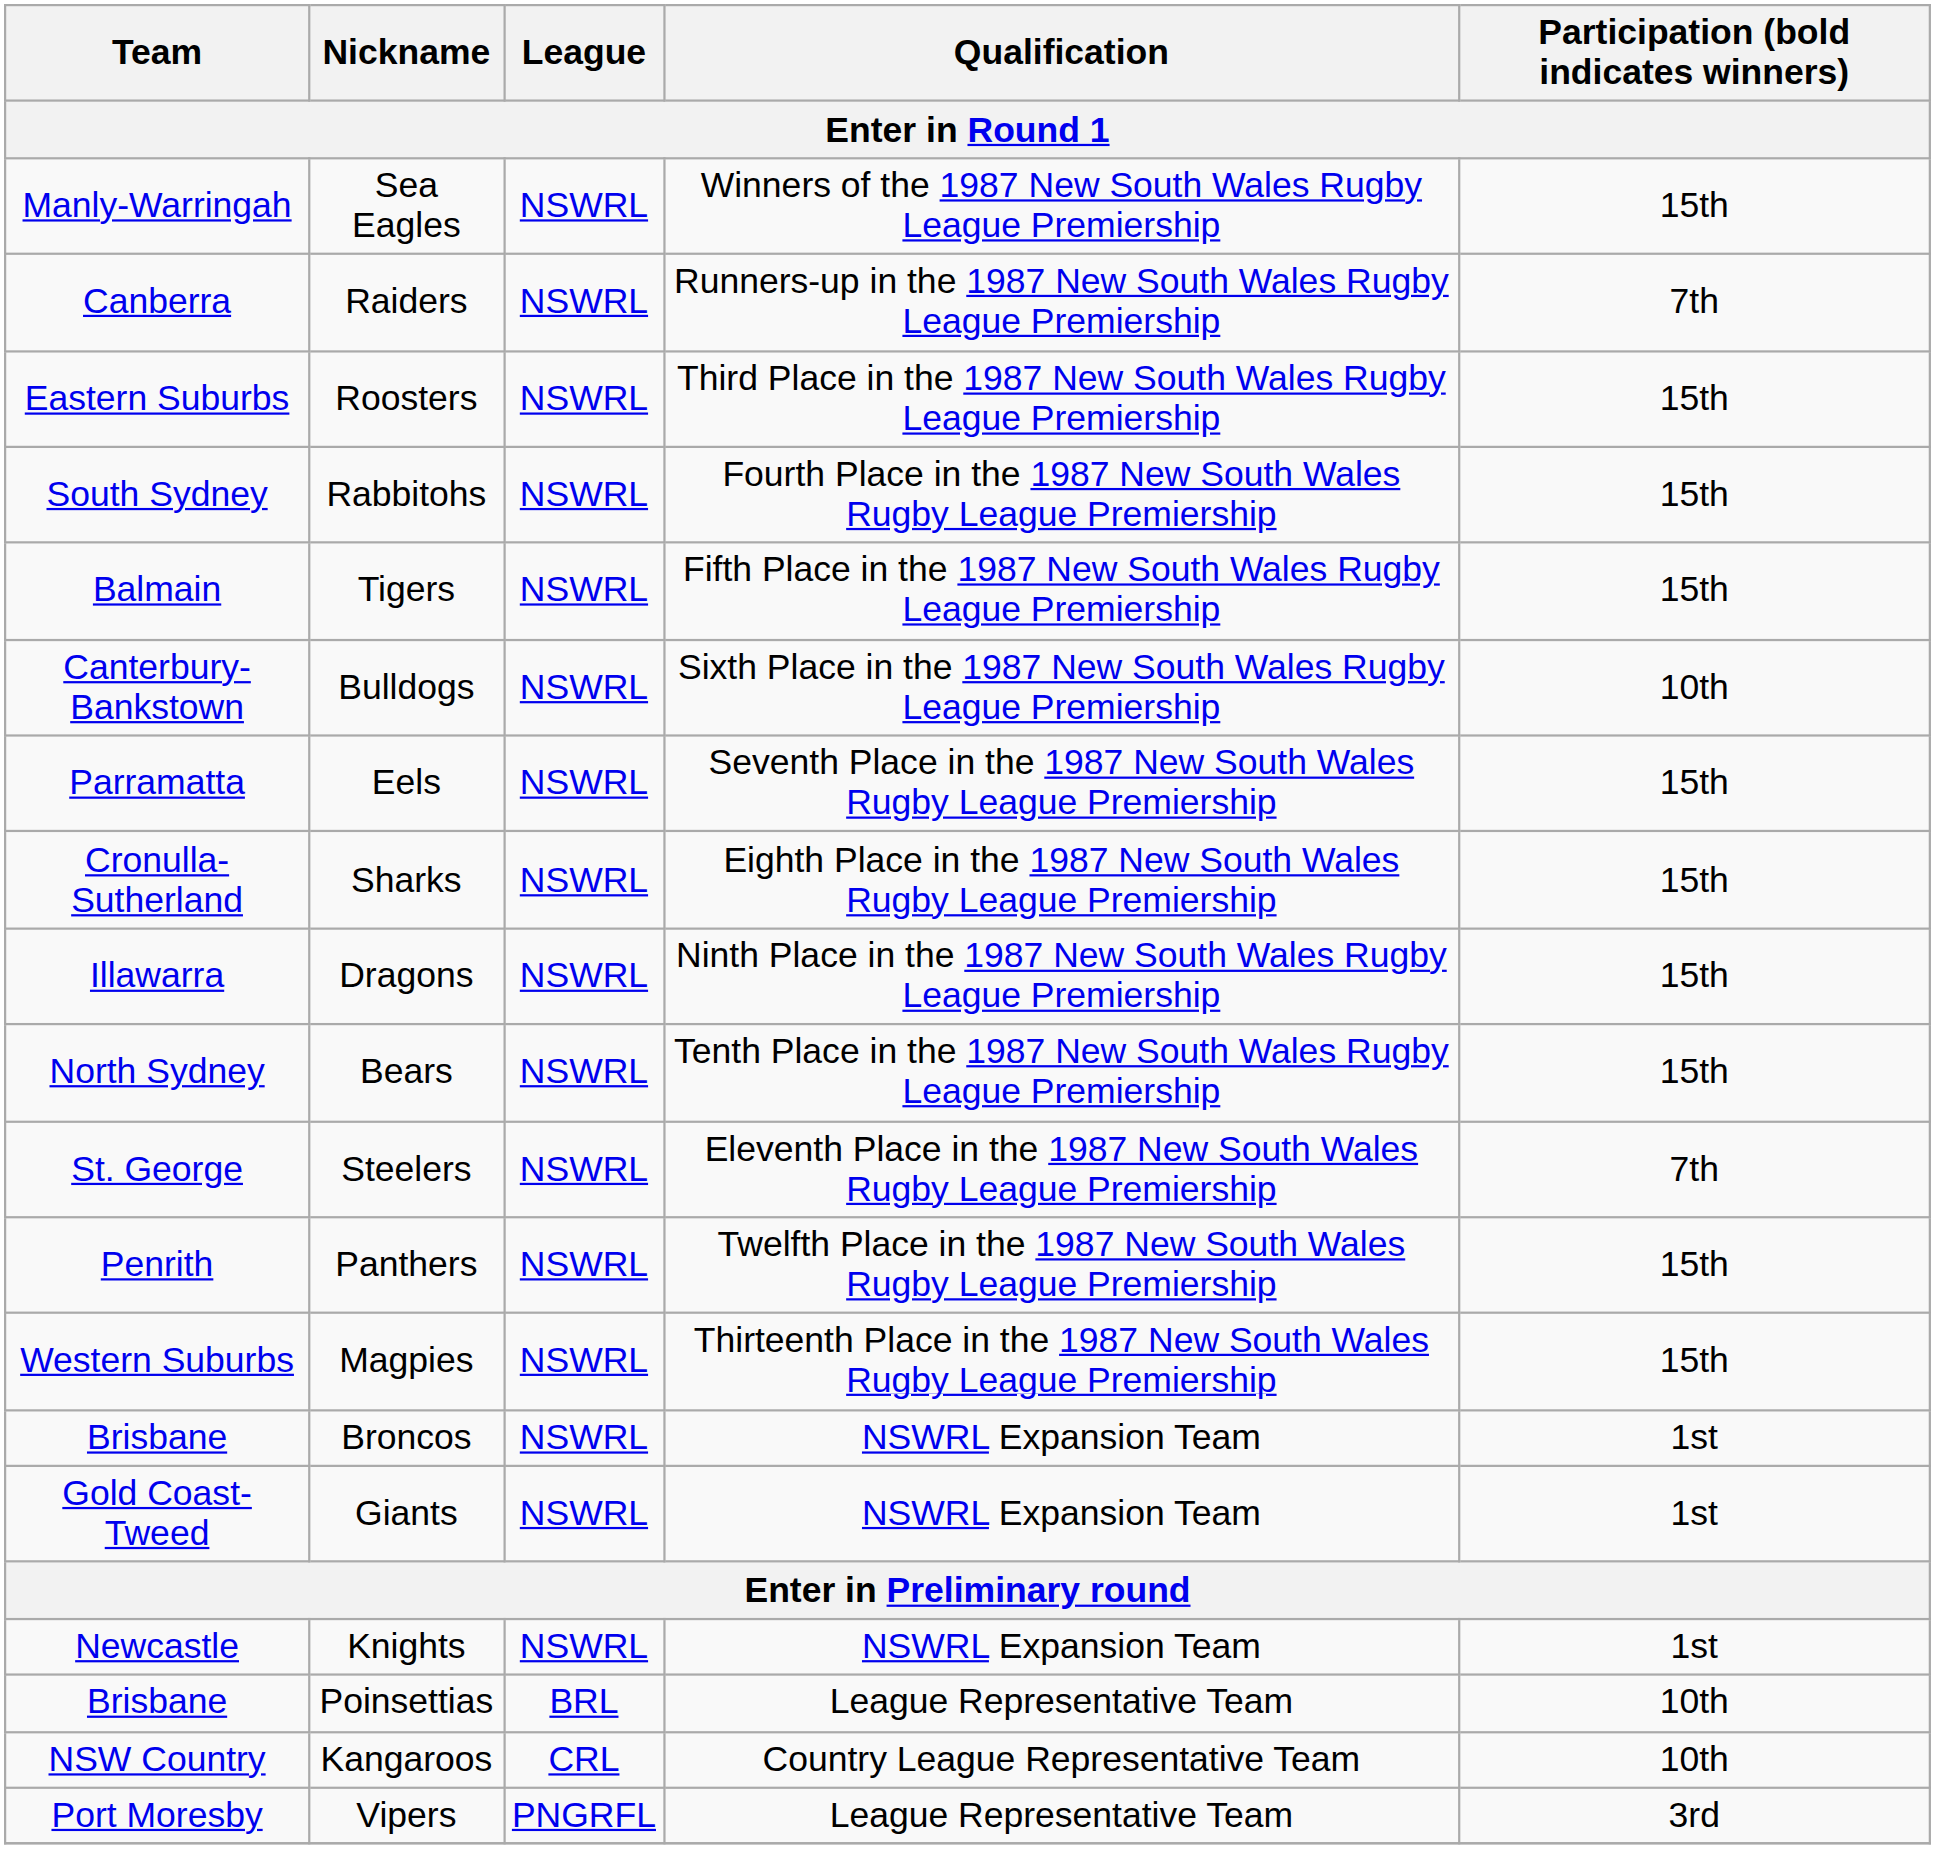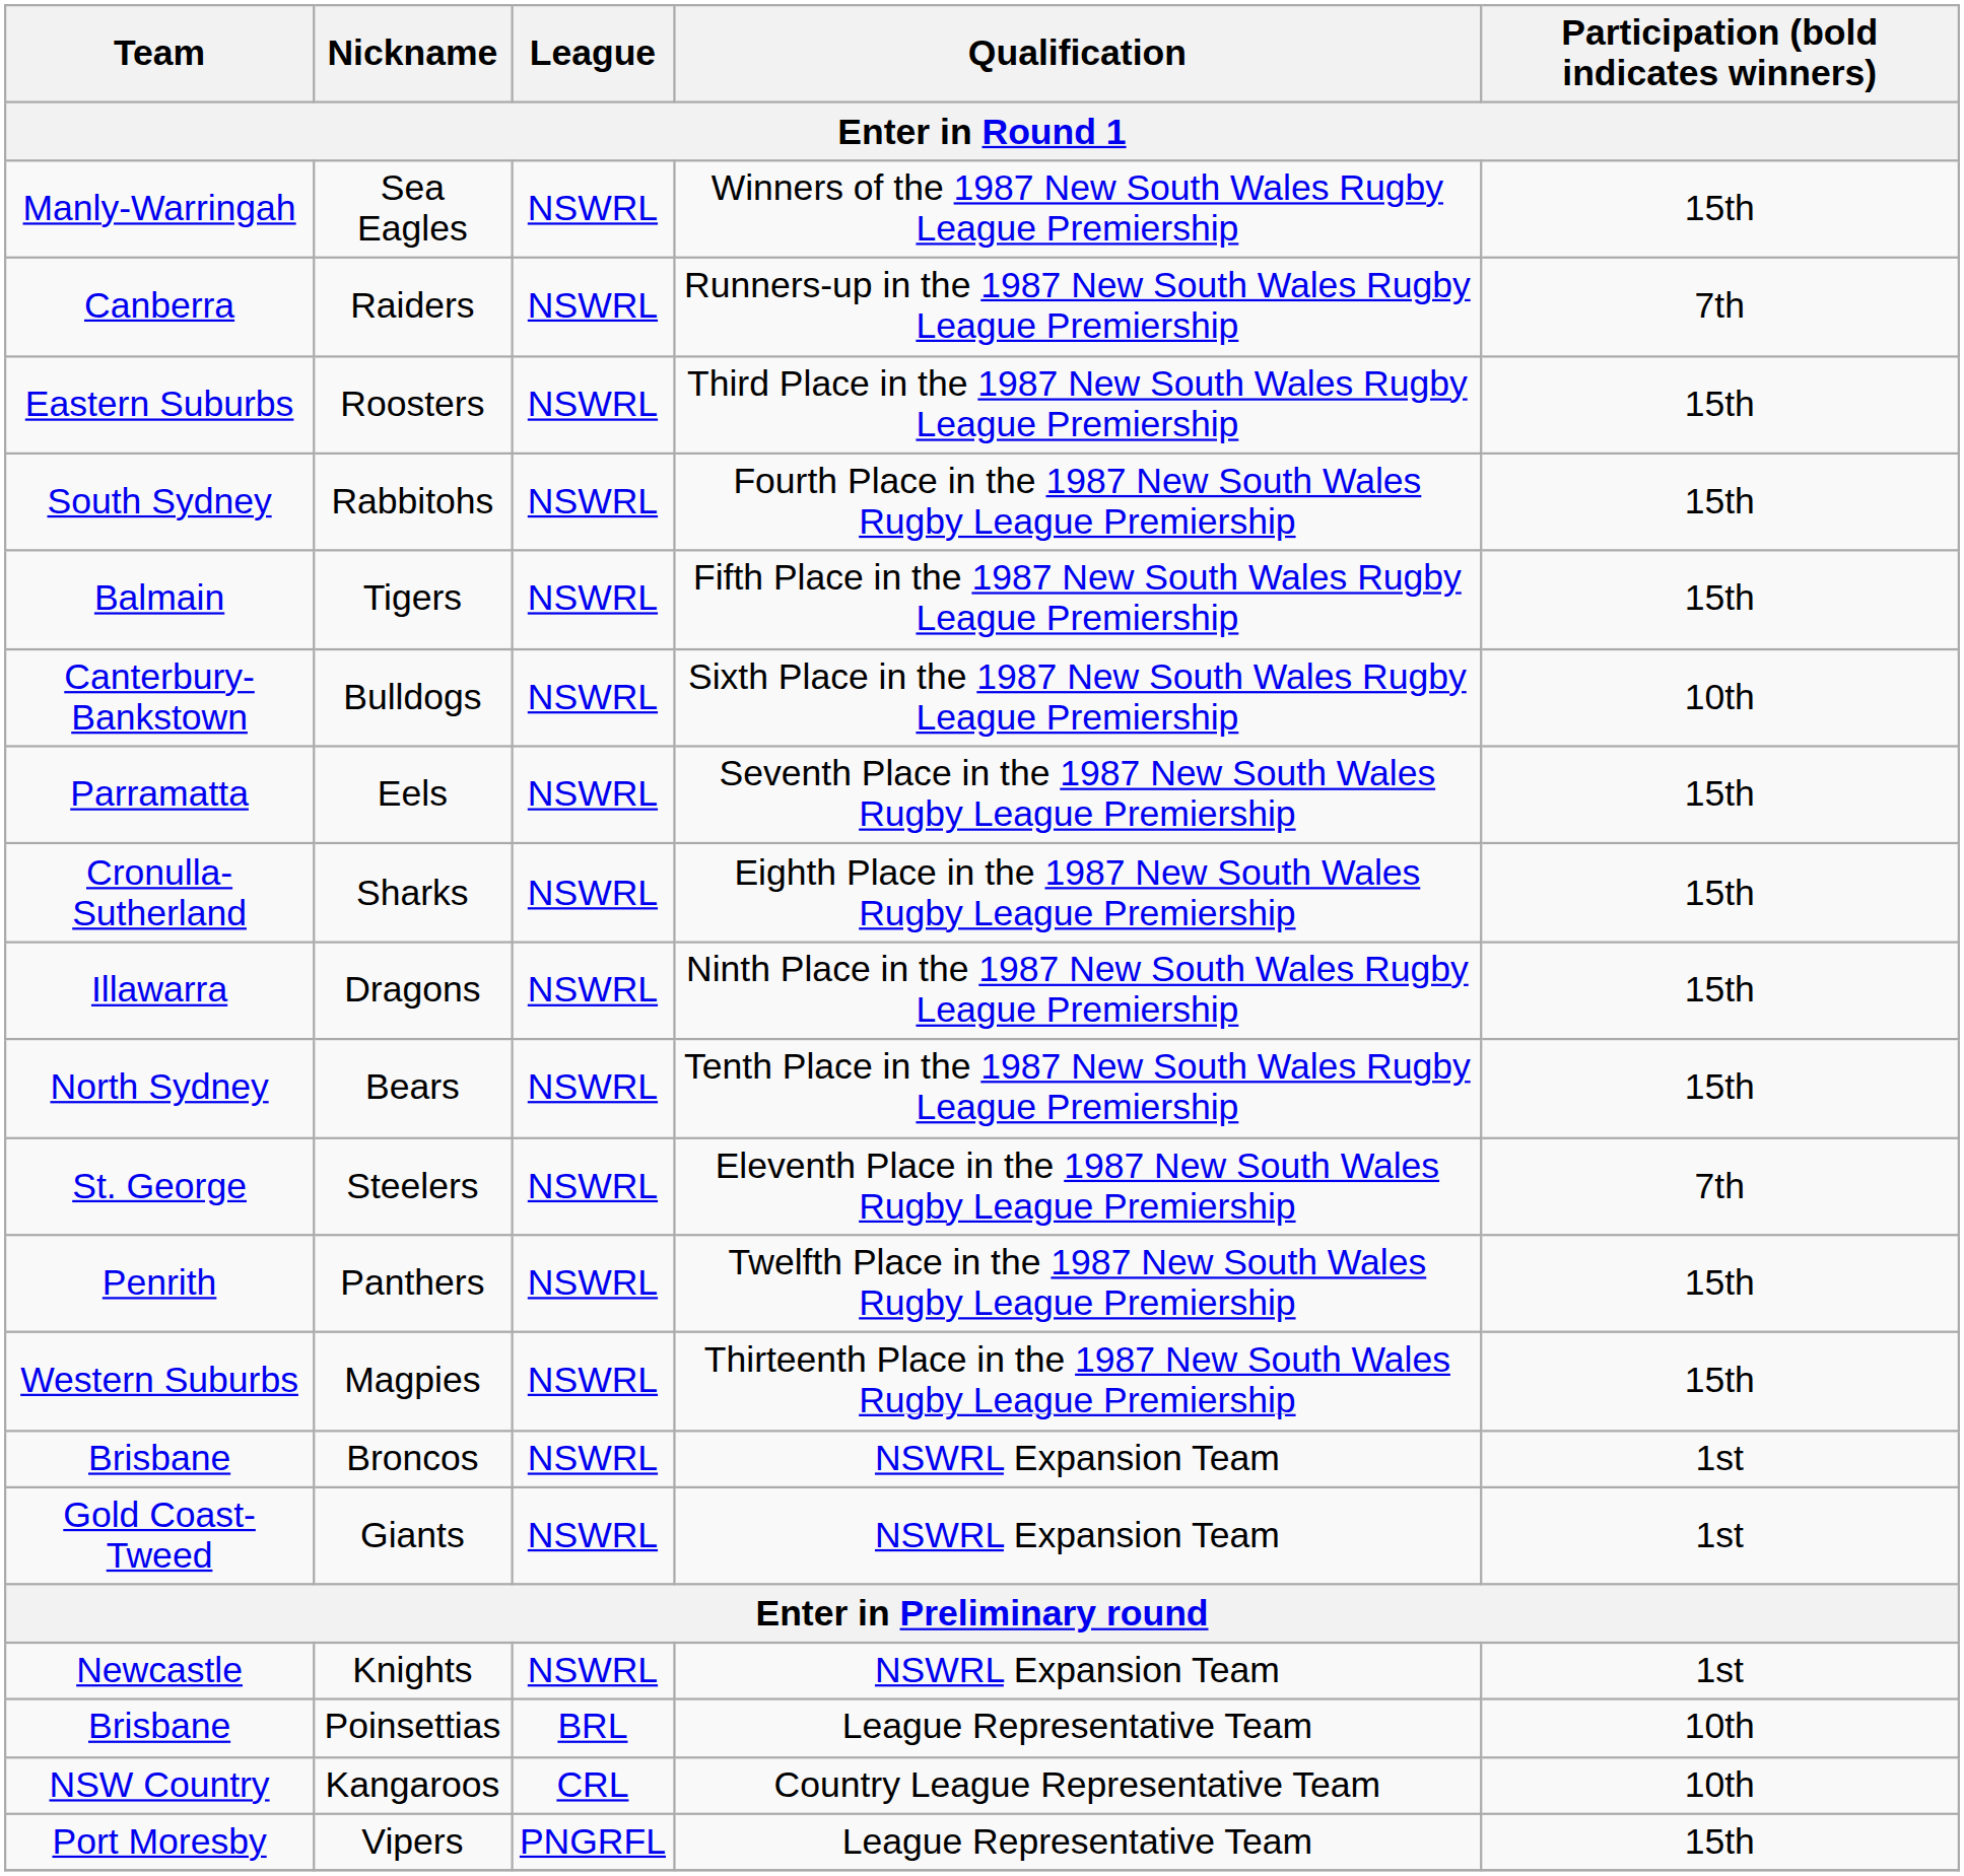Vipers | Participation (bold indicates winners): 3rd -> 15th
